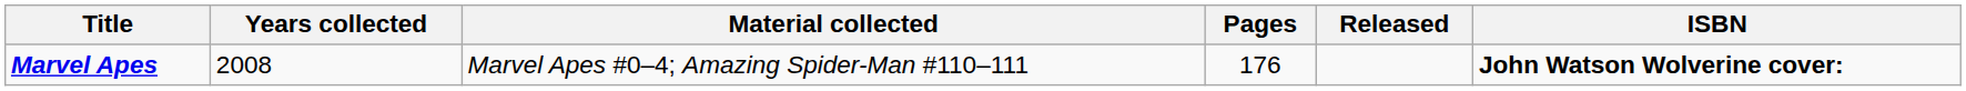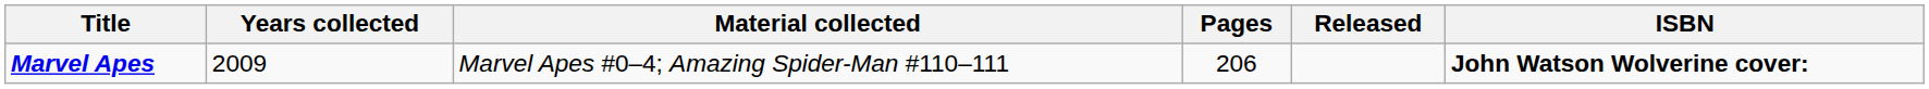Marvel Apes | Years collected: 2008 -> 2009
Marvel Apes | Pages: 176 -> 206
